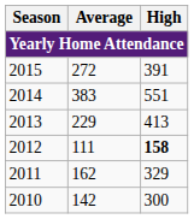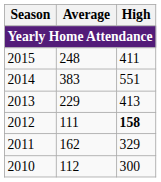2015 | Average: 272 -> 248
2015 | High: 391 -> 411
2010 | Average: 142 -> 112
